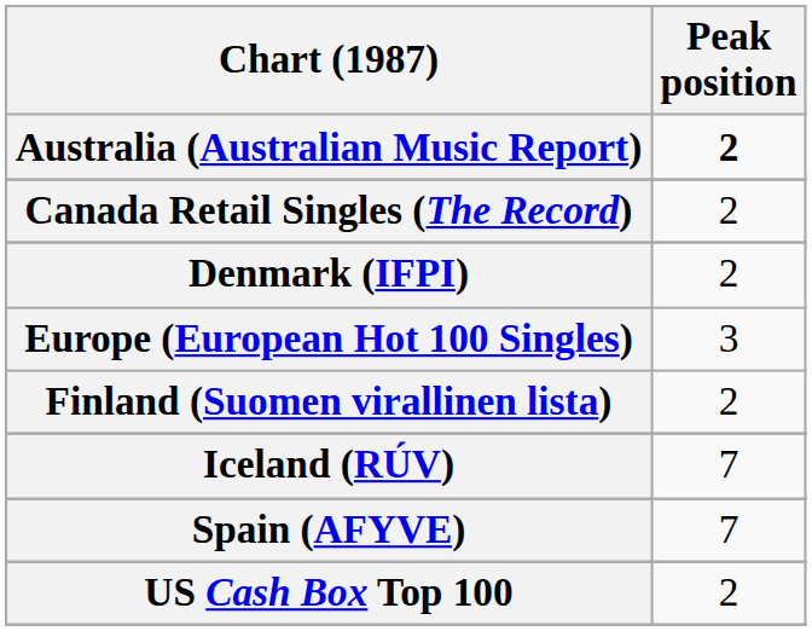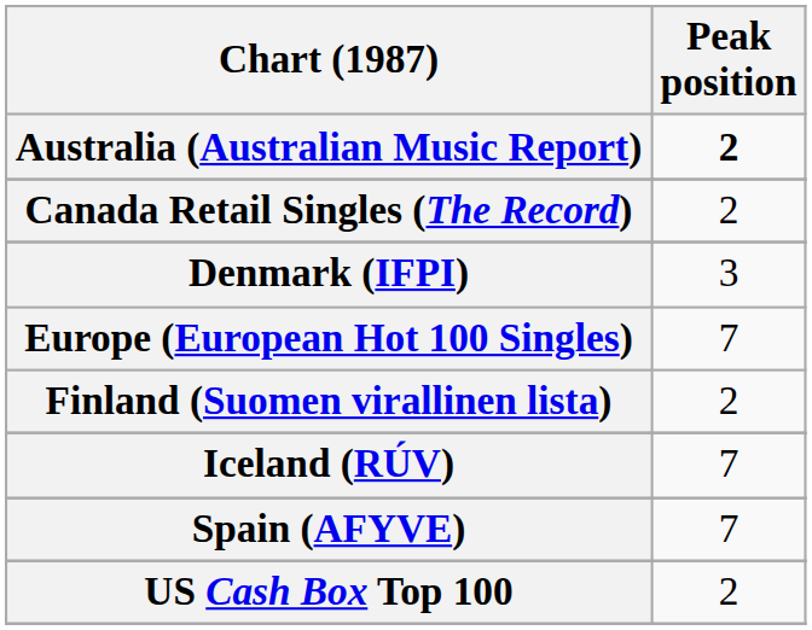Denmark (IFPI) | Peak position: 2 -> 3
Europe (European Hot 100 Singles) | Peak position: 3 -> 7
